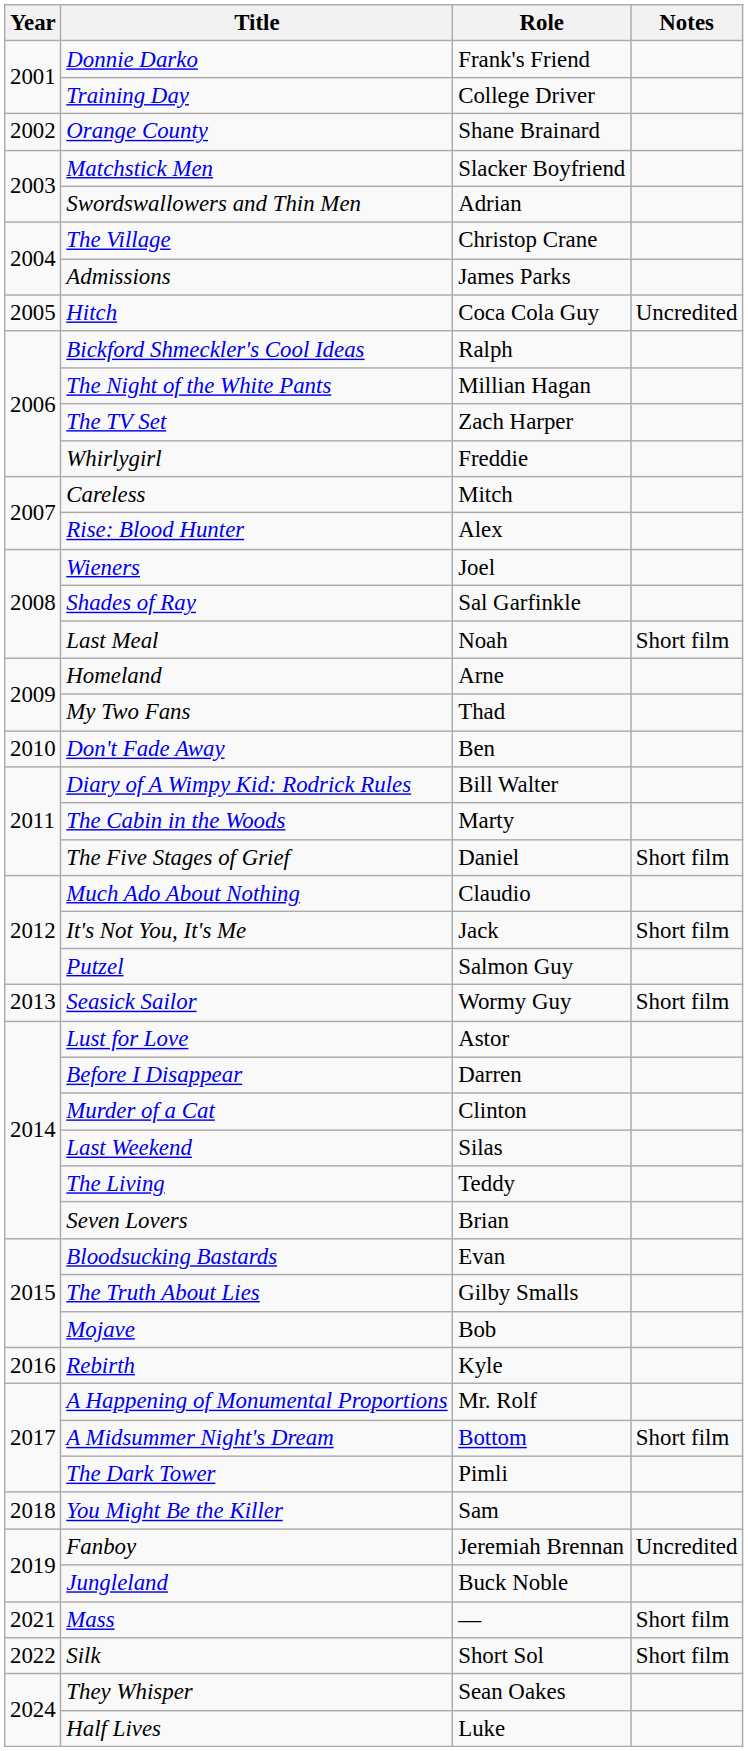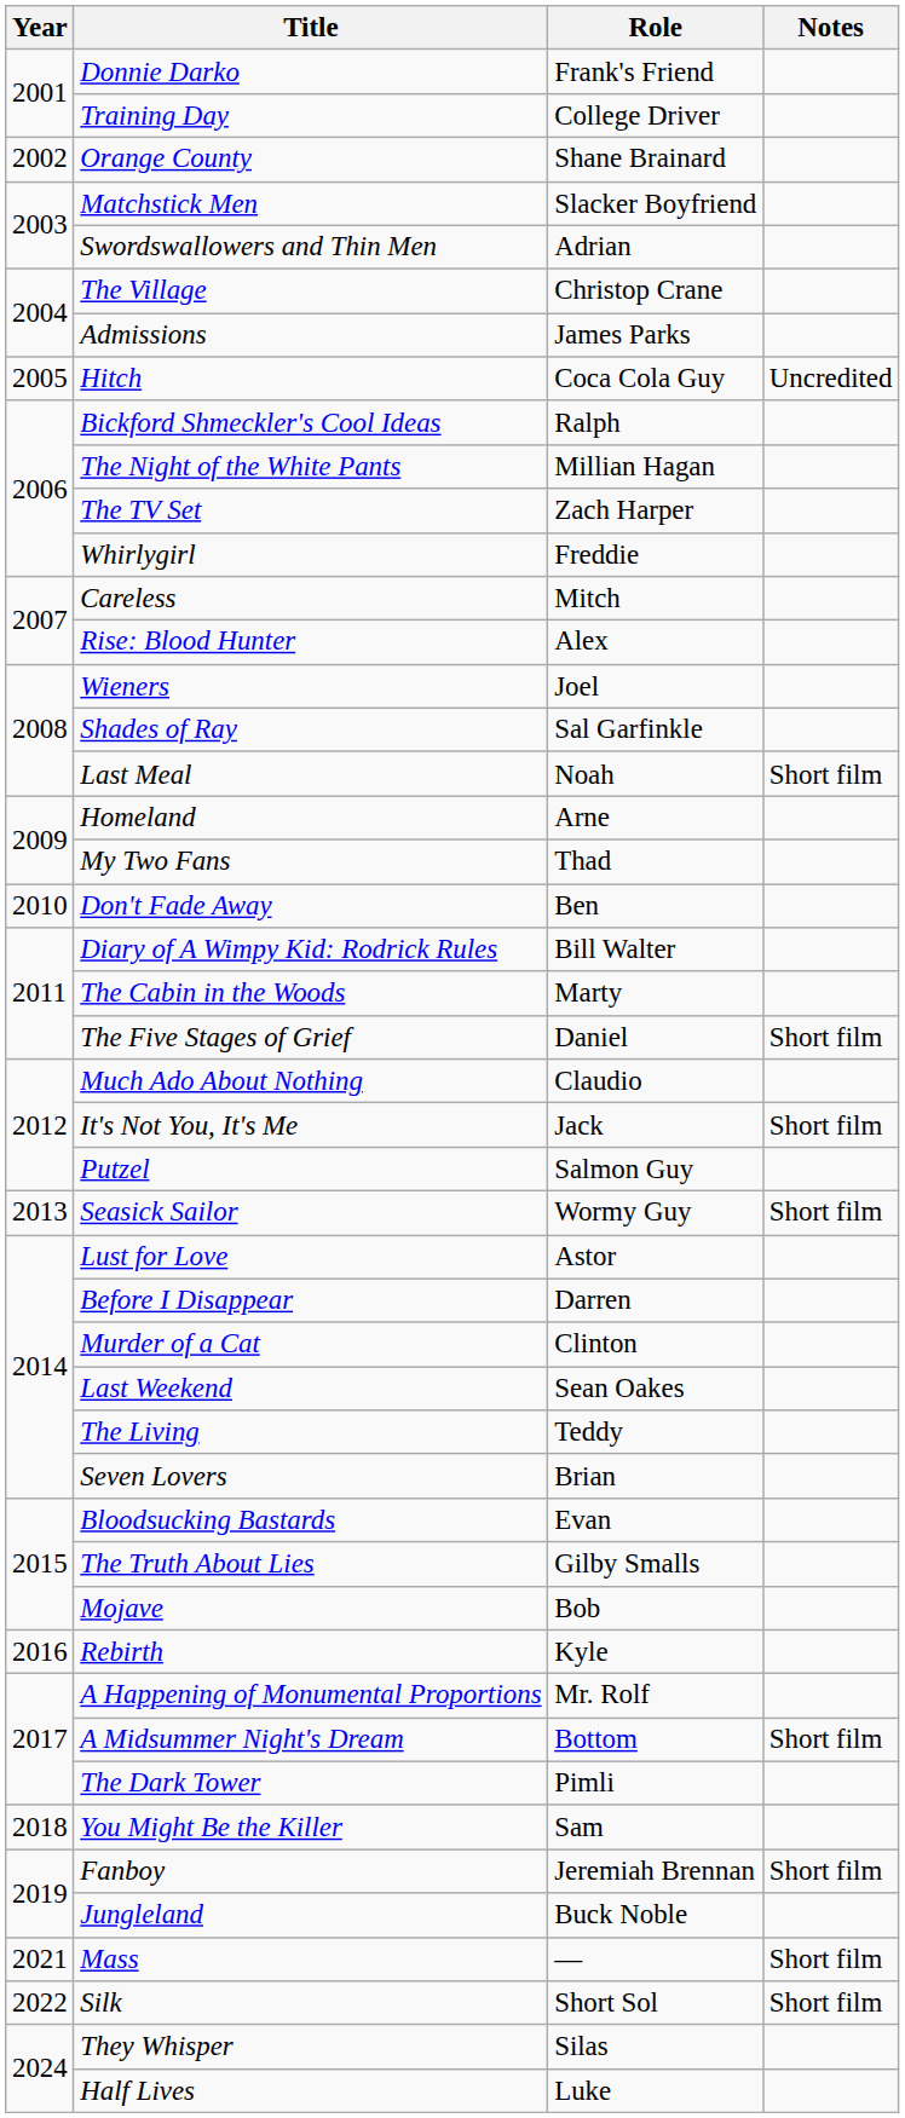Last Weekend | Role: Silas -> Sean Oakes
Fanboy | Notes: Uncredited -> Short film
They Whisper | Role: Sean Oakes -> Silas
